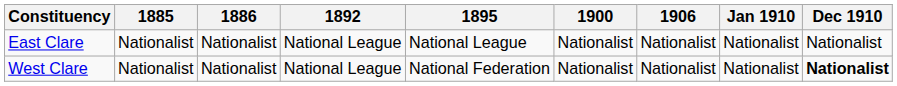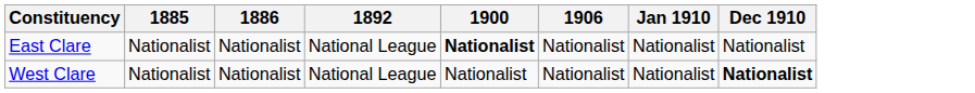- column: 1895 | National League | National Federation
East Clare | 1900: normal -> bold
